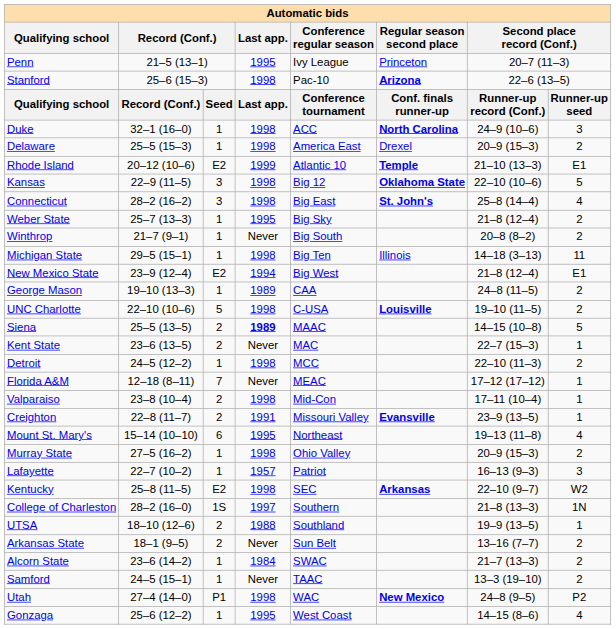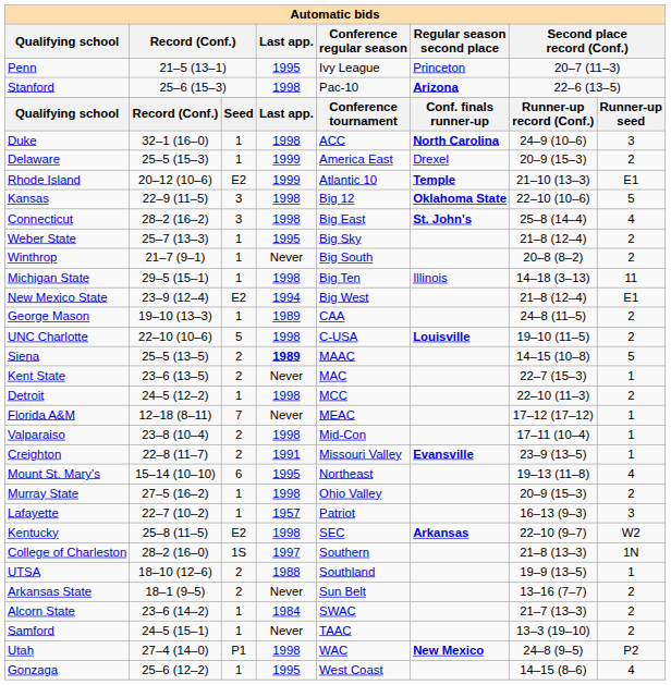Delaware | Last app.: 1998 -> 1999
